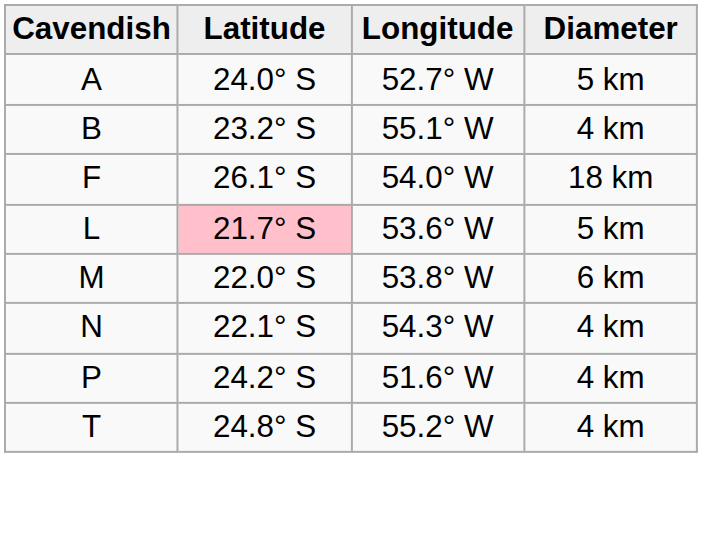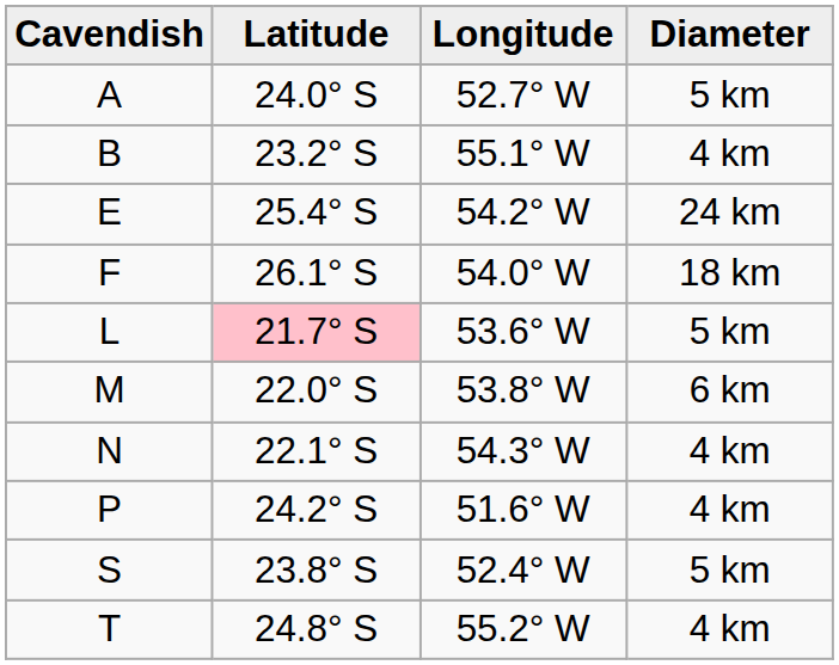+ row: E | 25.4° S | 54.2° W | 24 km
+ row: S | 23.8° S | 52.4° W | 5 km
